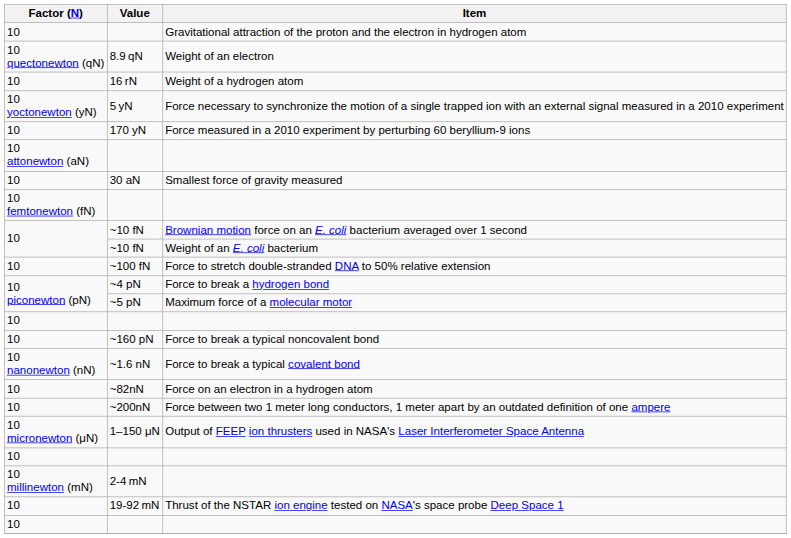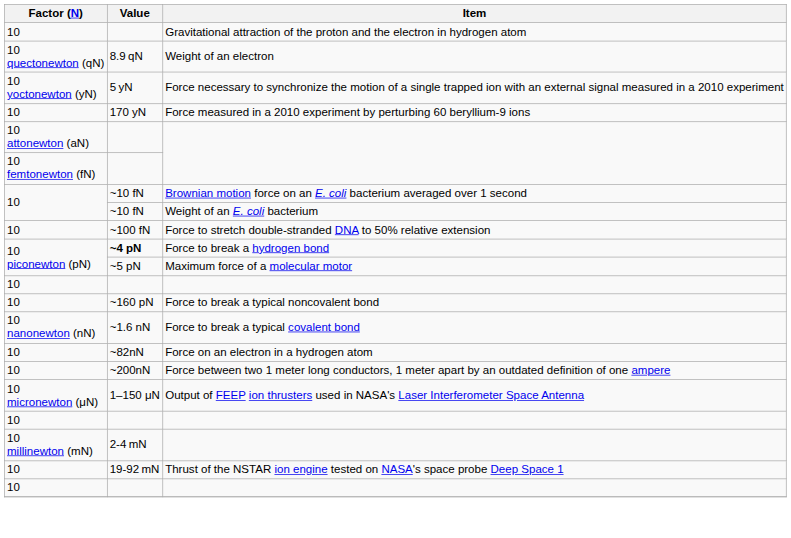- row: 10 | 16 rN | Weight of a hydrogen atom
- row: 10 | 30 aN | Smallest force of gravity measured
Force to break a hydrogen bond | Value: normal -> bold
